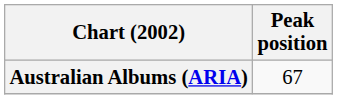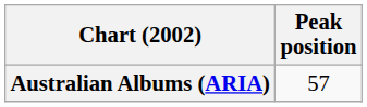Australian Albums (ARIA) | Peak position: 67 -> 57
